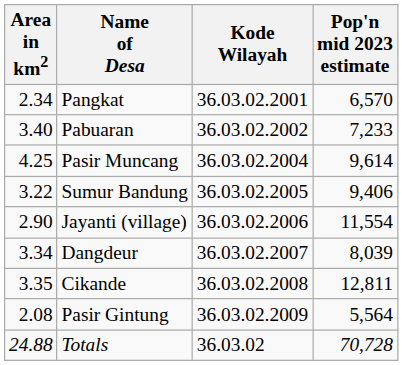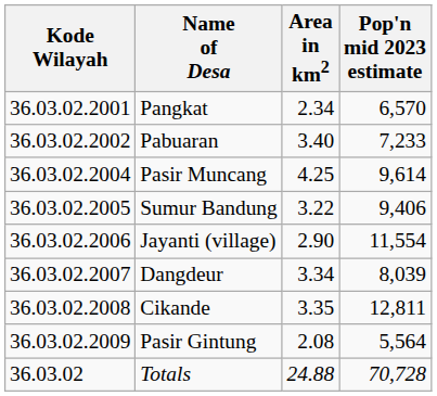columns swapped: Kode Wilayah <-> Area in km2
